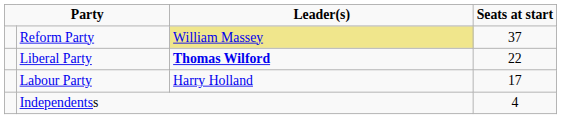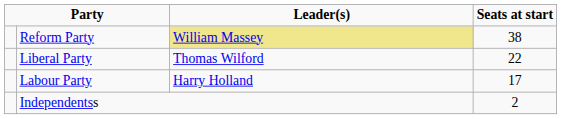Reform Party | Seats at start: 37 -> 38
Liberal Party | Leader(s): bold -> normal
Independentss | Seats at start: 4 -> 2
